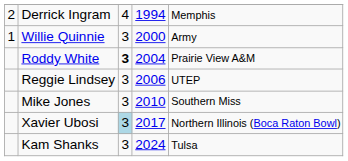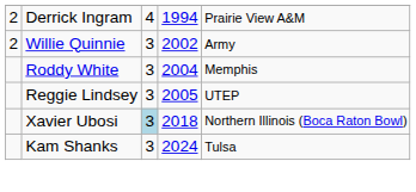Derrick Ingram | column 5: Memphis -> Prairie View A&M
Willie Quinnie | column 1: 1 -> 2
Willie Quinnie | column 4: 2000 -> 2002
Roddy White | column 3: bold -> normal
Roddy White | column 5: Prairie View A&M -> Memphis
Reggie Lindsey | column 4: 2006 -> 2005
- row: Mike Jones | 3 | 2010 | Southern Miss
Xavier Ubosi | column 4: 2017 -> 2018
